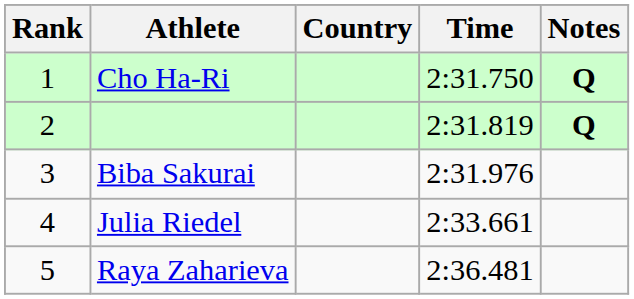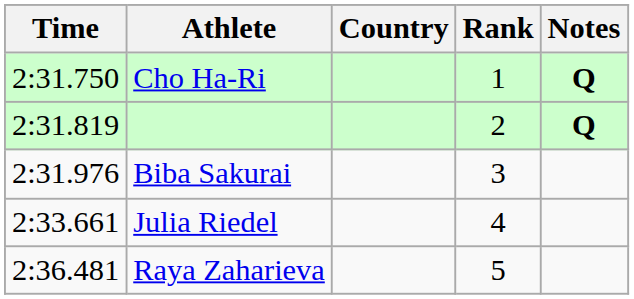columns swapped: Rank <-> Time
